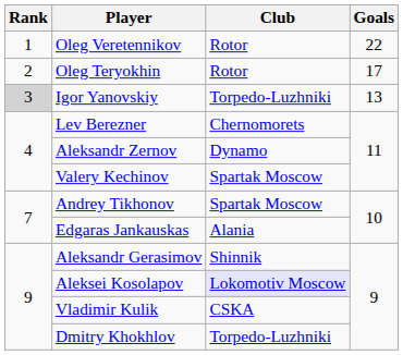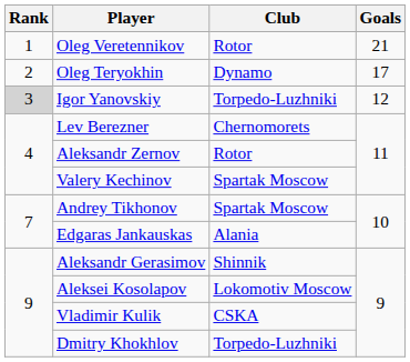Oleg Veretennikov | Goals: 22 -> 21
Oleg Teryokhin | Club: Rotor -> Dynamo
Igor Yanovskiy | Goals: 13 -> 12
Aleksandr Zernov | Club: Dynamo -> Rotor
Aleksei Kosolapov | Club: lavender background -> no background
